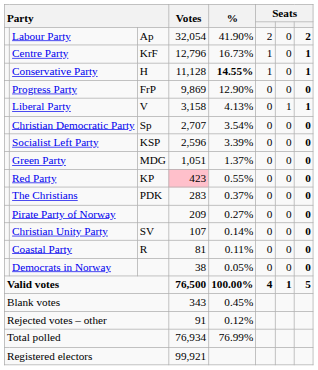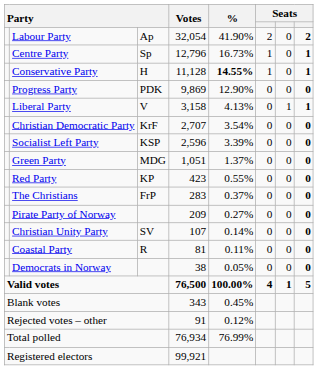Centre Party | column 3: KrF -> Sp
Progress Party | column 3: FrP -> PDK
Christian Democratic Party | column 3: Sp -> KrF
Red Party | Votes: pink background -> no background
The Christians | column 3: PDK -> FrP
